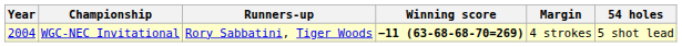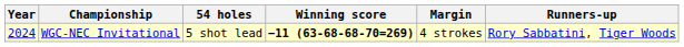columns swapped: 54 holes <-> Runners-up
WGC-NEC Invitational | Year: 2004 -> 2024
